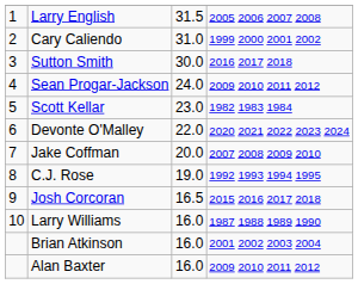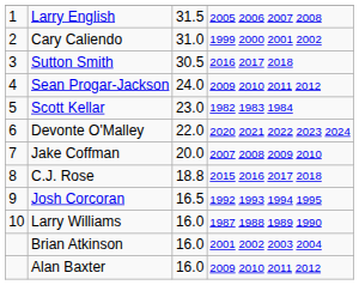Sutton Smith | column 3: 30.0 -> 30.5
C.J. Rose | column 3: 19.0 -> 18.8
C.J. Rose | column 4: 1992 1993 1994 1995 -> 2015 2016 2017 2018
Josh Corcoran | column 4: 2015 2016 2017 2018 -> 1992 1993 1994 1995
